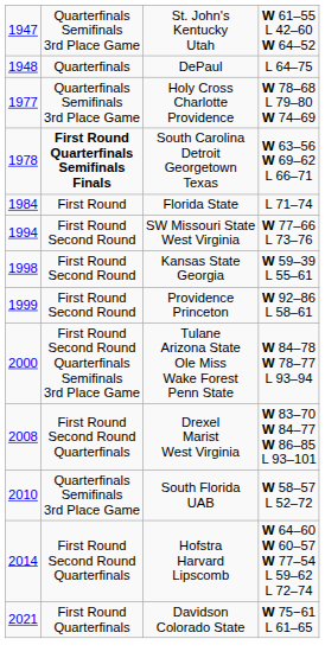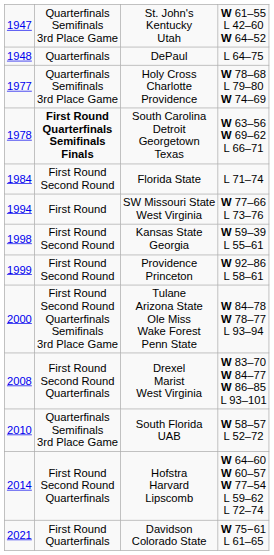Florida State | column 2: First Round -> First Round Second Round
SW Missouri State West Virginia | column 2: First Round Second Round -> First Round
